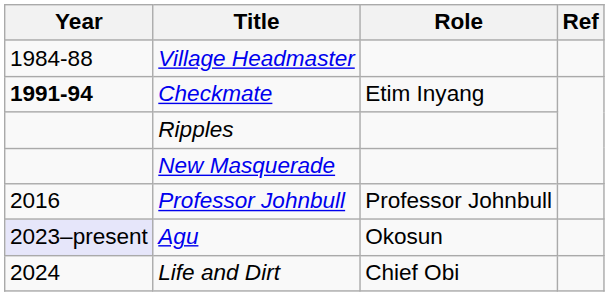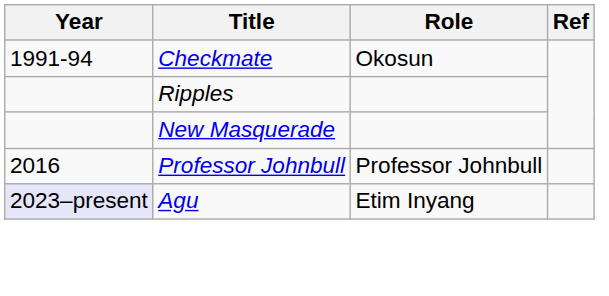- row: 1984-88 | Village Headmaster
Checkmate | Year: bold -> normal
Checkmate | Role: Etim Inyang -> Okosun
Agu | Role: Okosun -> Etim Inyang
- row: 2024 | Life and Dirt | Chief Obi
